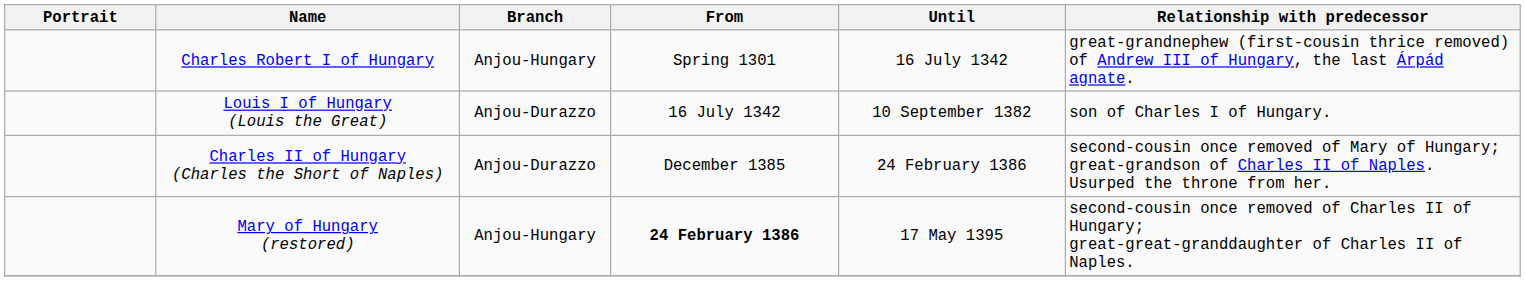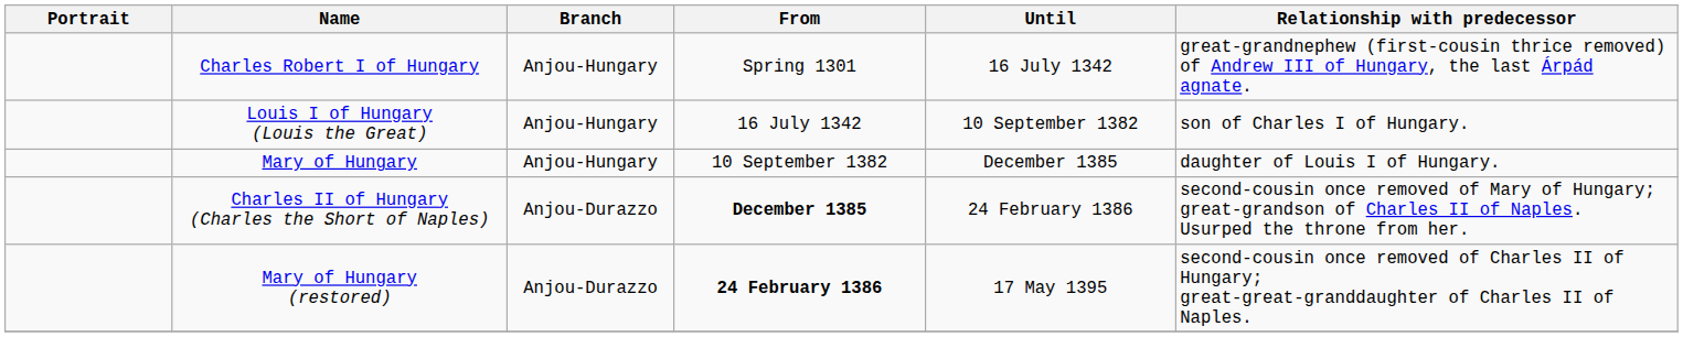Louis I of Hungary (Louis the Great) | Branch: Anjou-Durazzo -> Anjou-Hungary
+ row: Mary of Hungary | Anjou-Hungary | 10 September 1382 | December 1385 | daughter of Louis I of Hungary.
Charles II of Hungary (Charles the Short of Naples) | From: normal -> bold
Mary of Hungary (restored) | Branch: Anjou-Hungary -> Anjou-Durazzo
